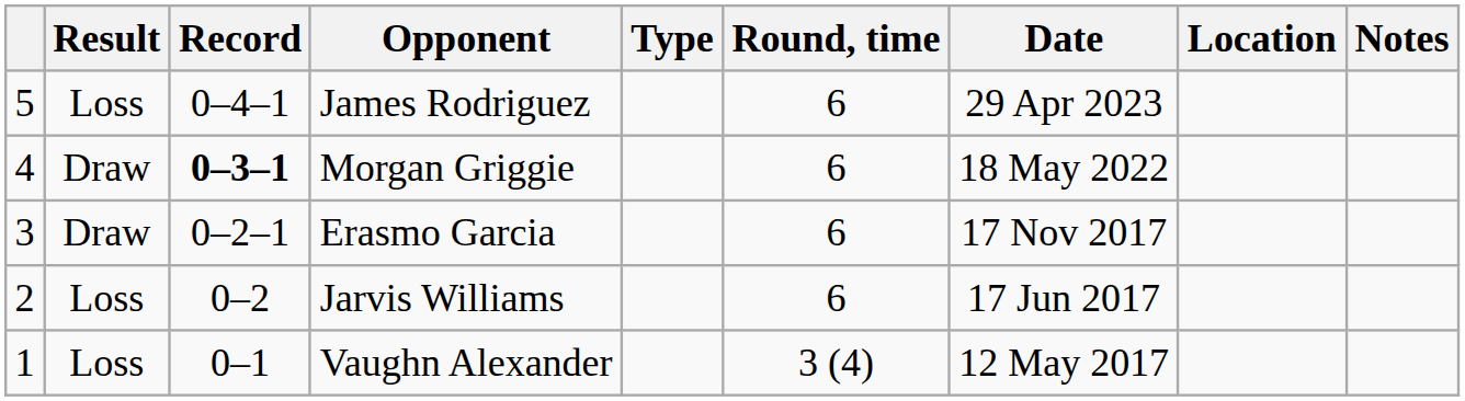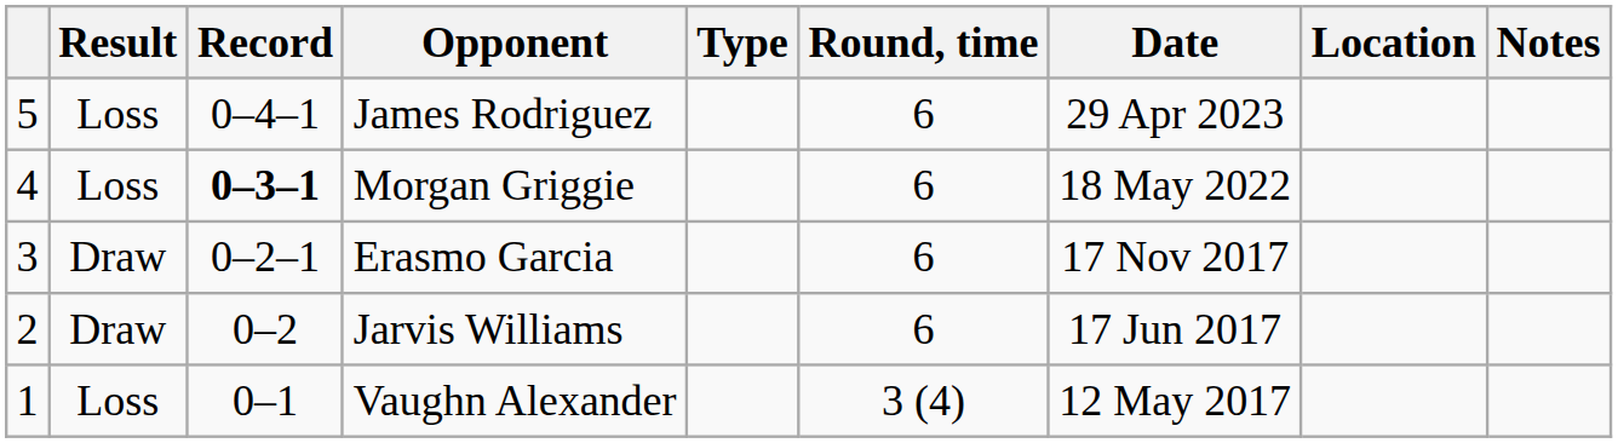Morgan Griggie | Result: Draw -> Loss
Jarvis Williams | Result: Loss -> Draw
